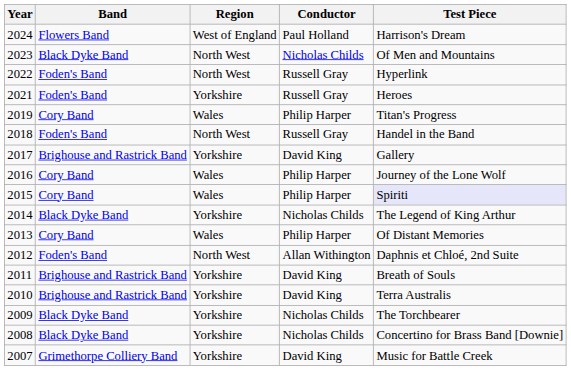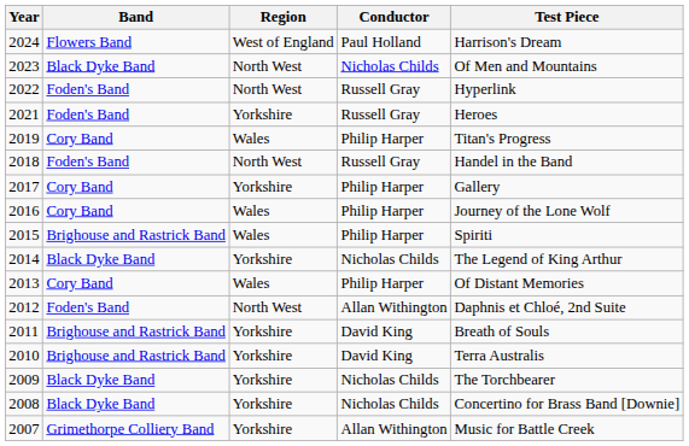2017 | Band: Brighouse and Rastrick Band -> Cory Band
2017 | Conductor: David King -> Philip Harper
2015 | Band: Cory Band -> Brighouse and Rastrick Band
2015 | Test Piece: lavender background -> no background
2007 | Conductor: David King -> Allan Withington
